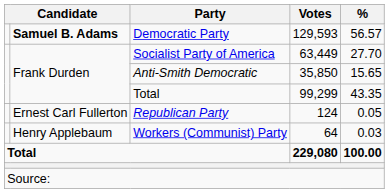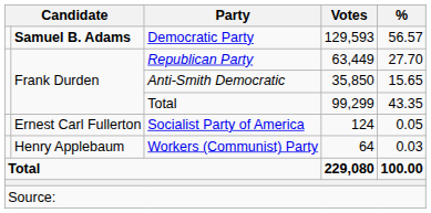63,449 | Party: Socialist Party of America -> Republican Party
124 | Party: Republican Party -> Socialist Party of America
